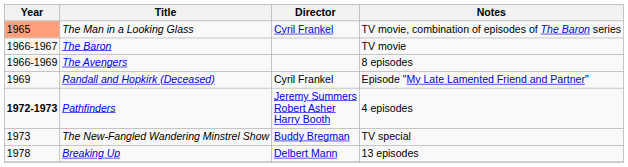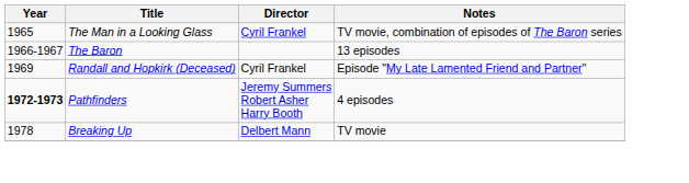The Man in a Looking Glass | Year: lightsalmon background -> no background
The Baron | Notes: TV movie -> 13 episodes
- row: 1966-1969 | The Avengers | 8 episodes
- row: 1973 | The New-Fangled Wandering Minstrel Show | Buddy Bregman | TV special
Breaking Up | Notes: 13 episodes -> TV movie
